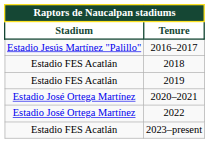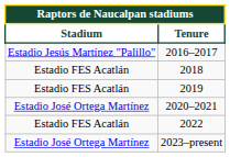2022 | Stadium: Estadio José Ortega Martínez -> Estadio FES Acatlán
2023–present | Stadium: Estadio FES Acatlán -> Estadio José Ortega Martínez
